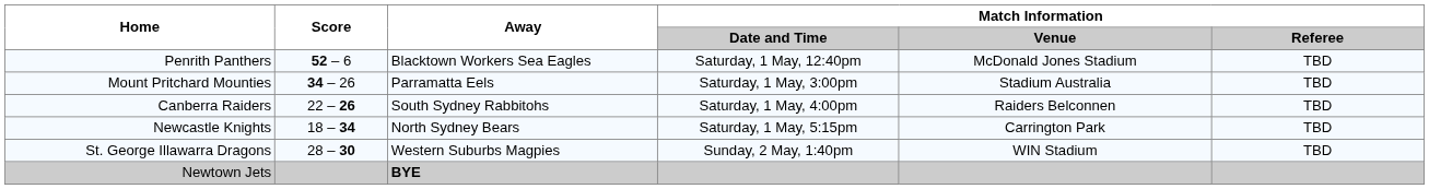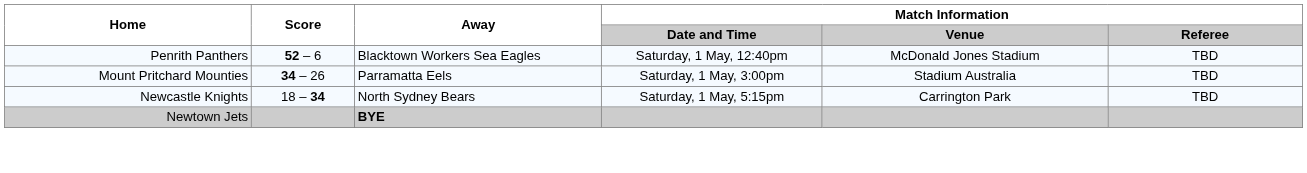- row: Canberra Raiders | 22 – 26 | South Sydney Rabbitohs | Saturday, 1 May, 4:00pm | Raiders Belconnen | TBD
- row: St. George Illawarra Dragons | 28 – 30 | Western Suburbs Magpies | Sunday, 2 May, 1:40pm | WIN Stadium | TBD
